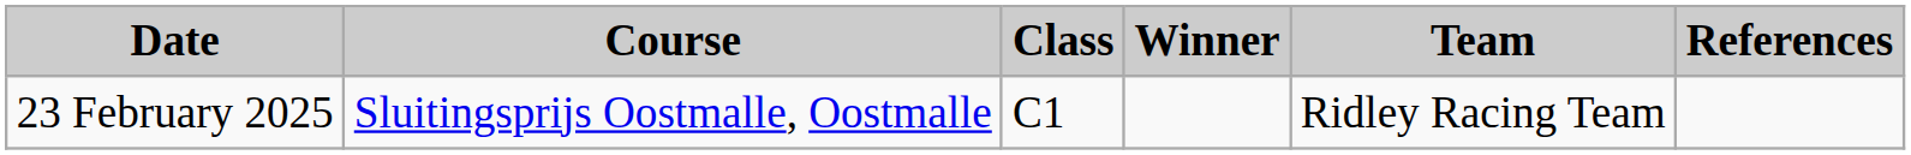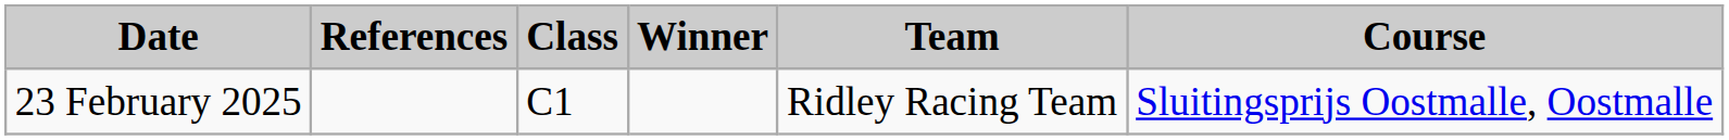columns swapped: Course <-> References
